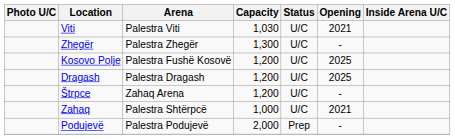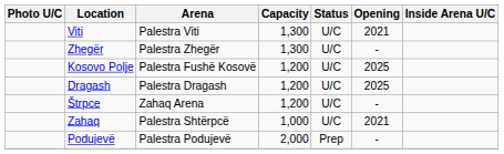Viti | Capacity: 1,030 -> 1,300
